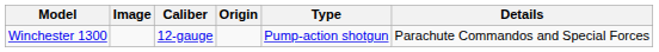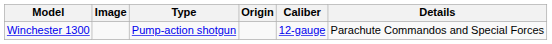columns swapped: Caliber <-> Type
